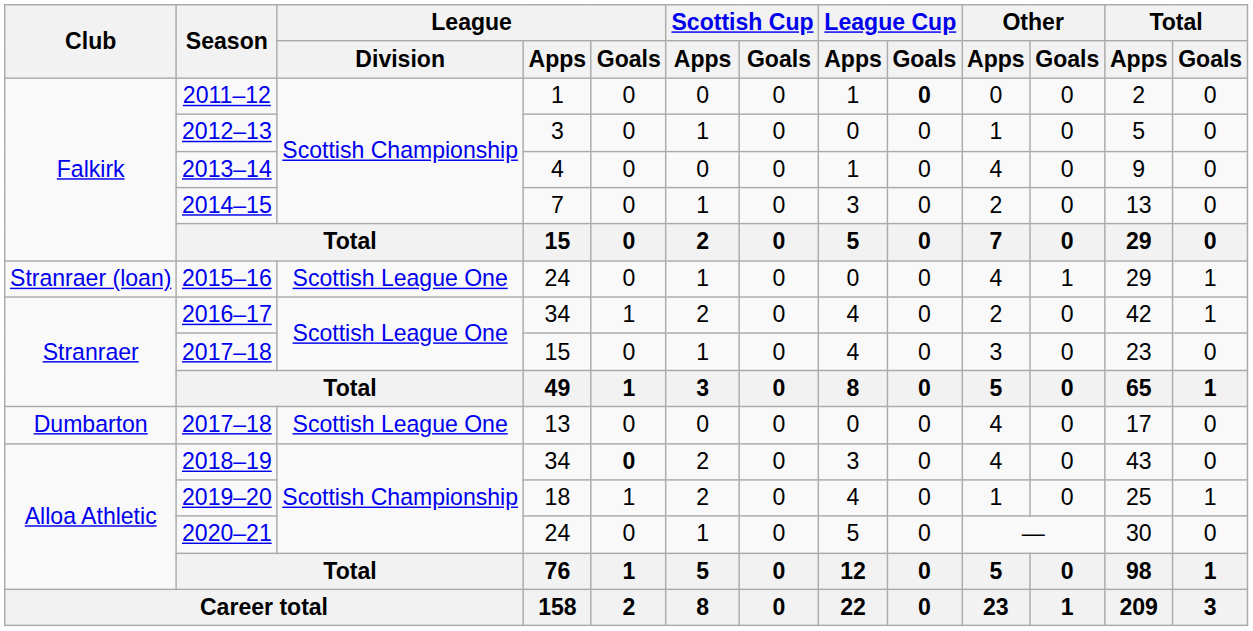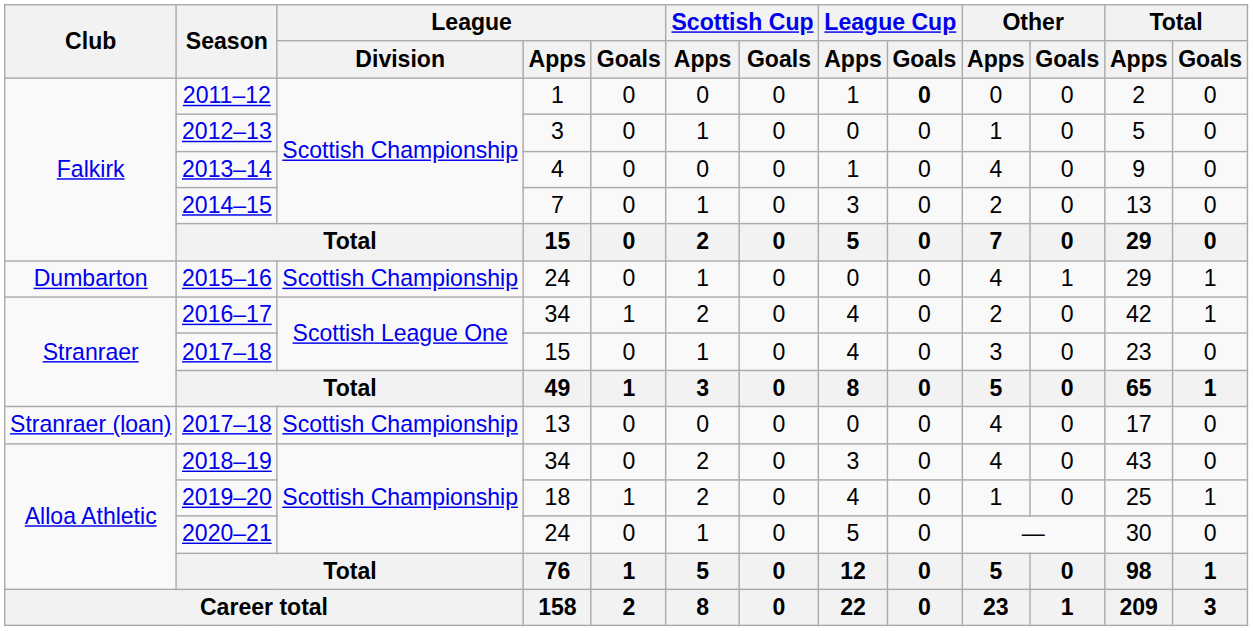2015–16 | Club: Stranraer (loan) -> Dumbarton
2015–16 | League / Division: Scottish League One -> Scottish Championship
2017–18 / 13 | Club: Dumbarton -> Stranraer (loan)
2017–18 / 13 | League / Division: Scottish League One -> Scottish Championship
2018–19 | League / Goals: bold -> normal
